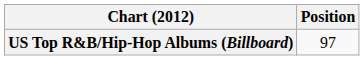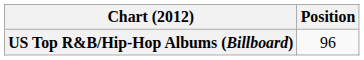US Top R&B/Hip-Hop Albums (Billboard) | Position: 97 -> 96
